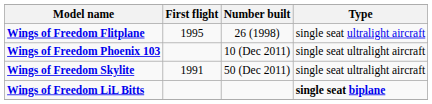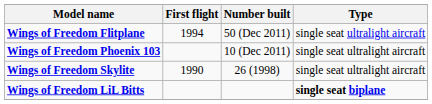Wings of Freedom Flitplane | First flight: 1995 -> 1994
Wings of Freedom Flitplane | Number built: 26 (1998) -> 50 (Dec 2011)
Wings of Freedom Skylite | First flight: 1991 -> 1990
Wings of Freedom Skylite | Number built: 50 (Dec 2011) -> 26 (1998)
